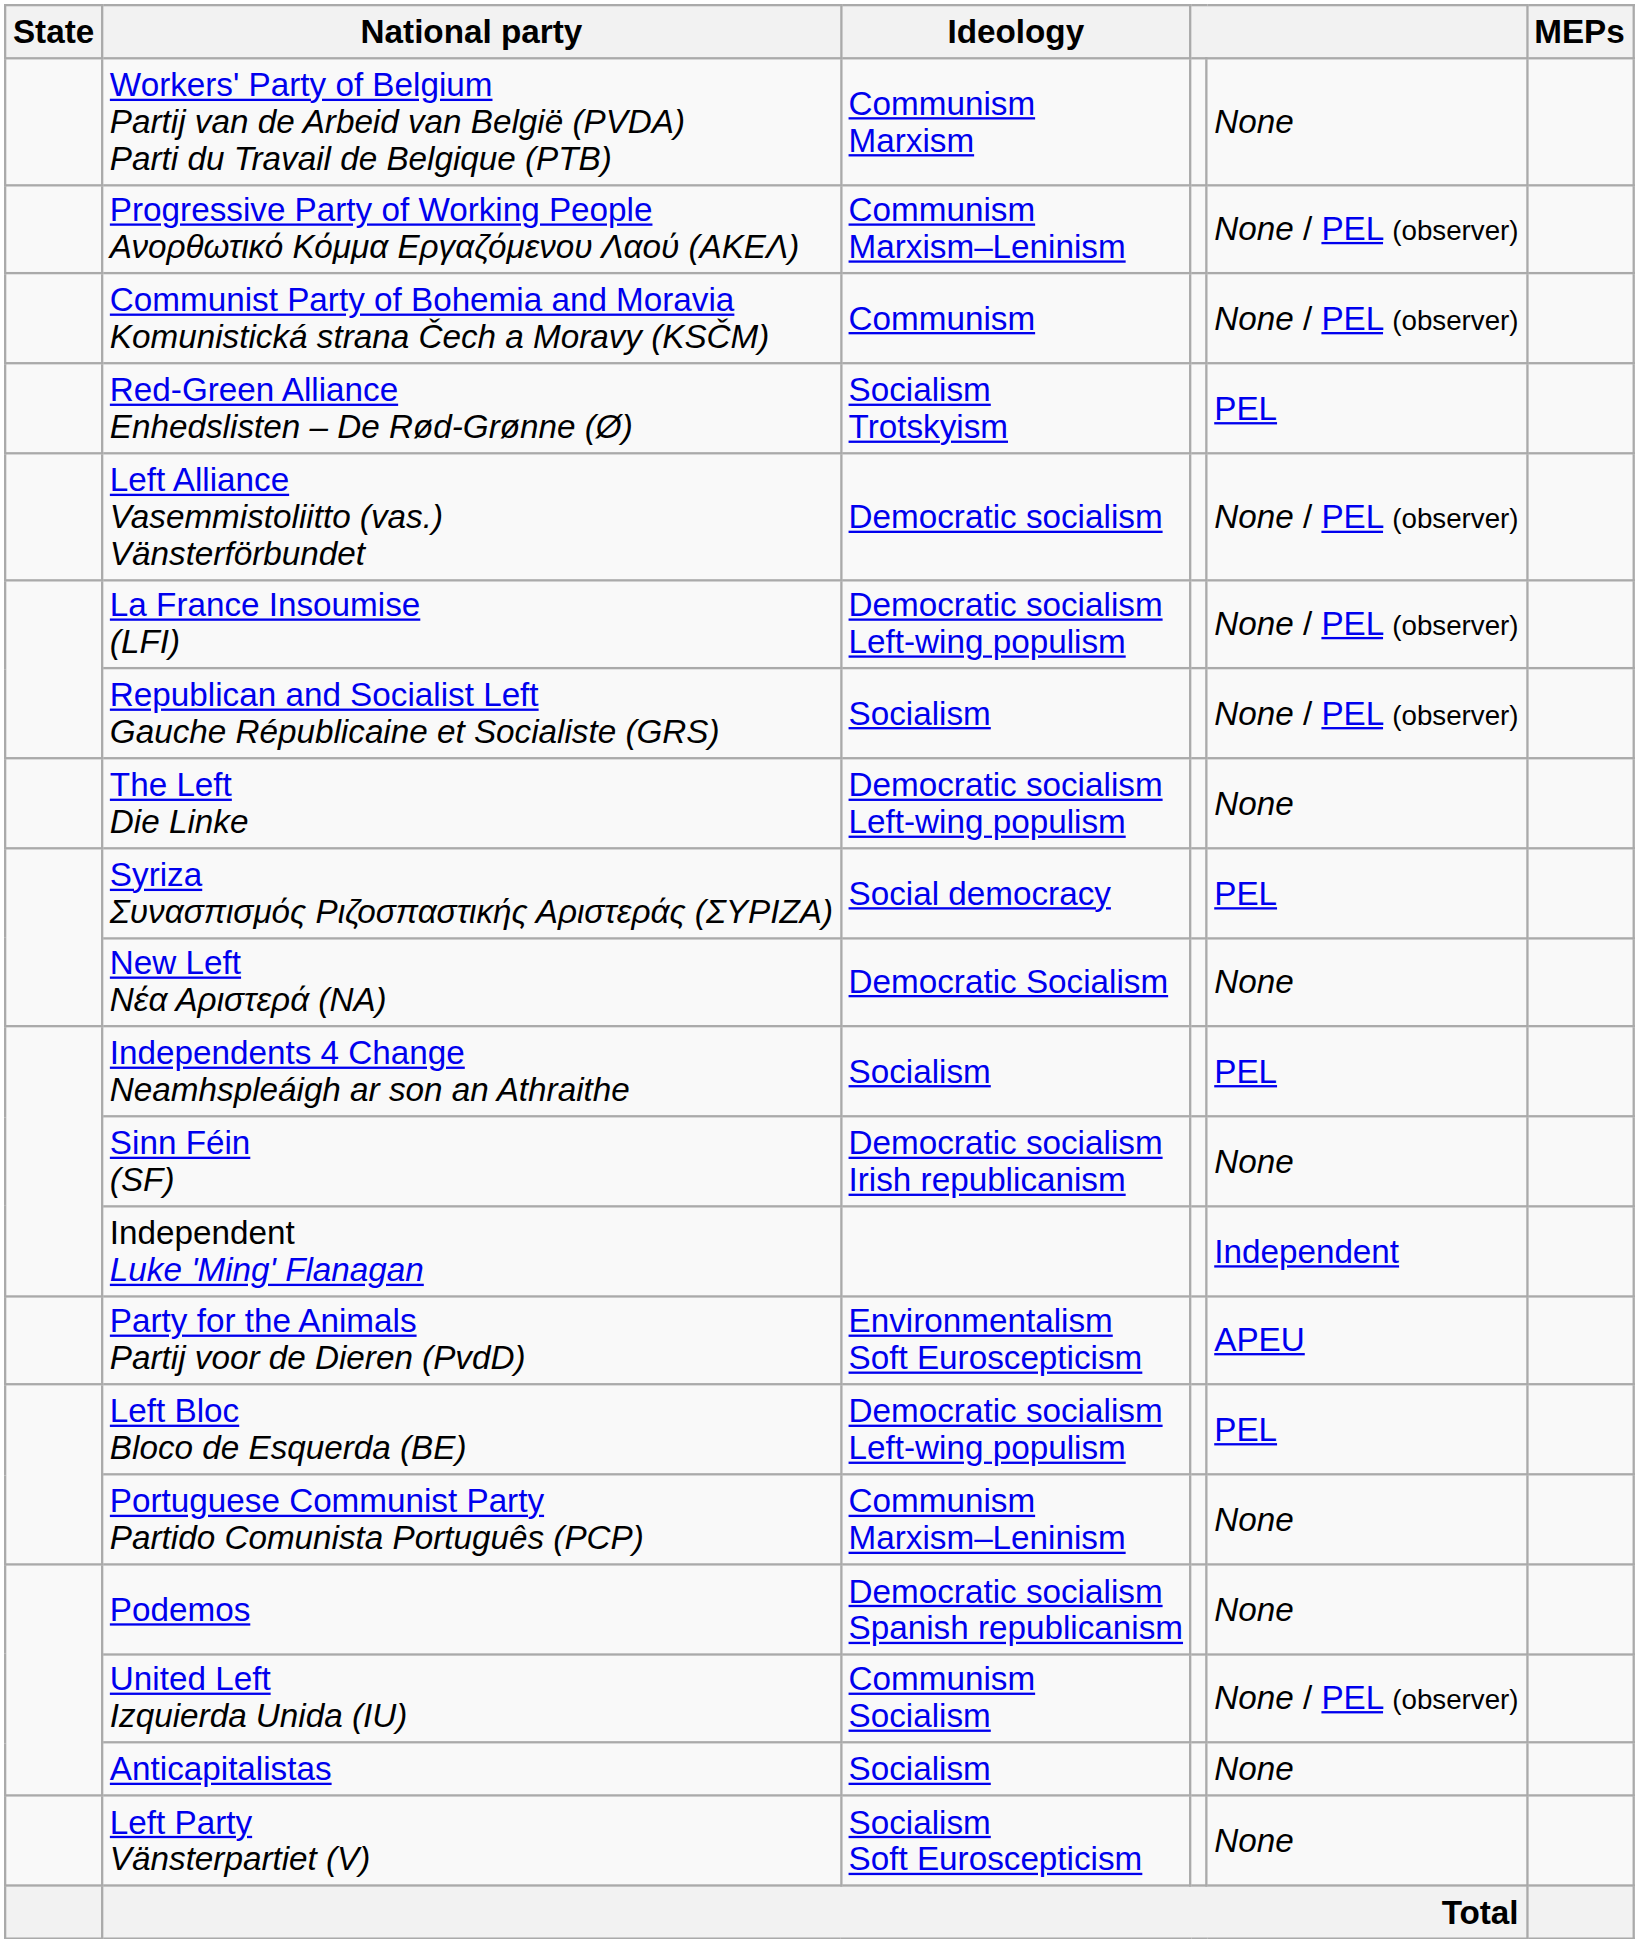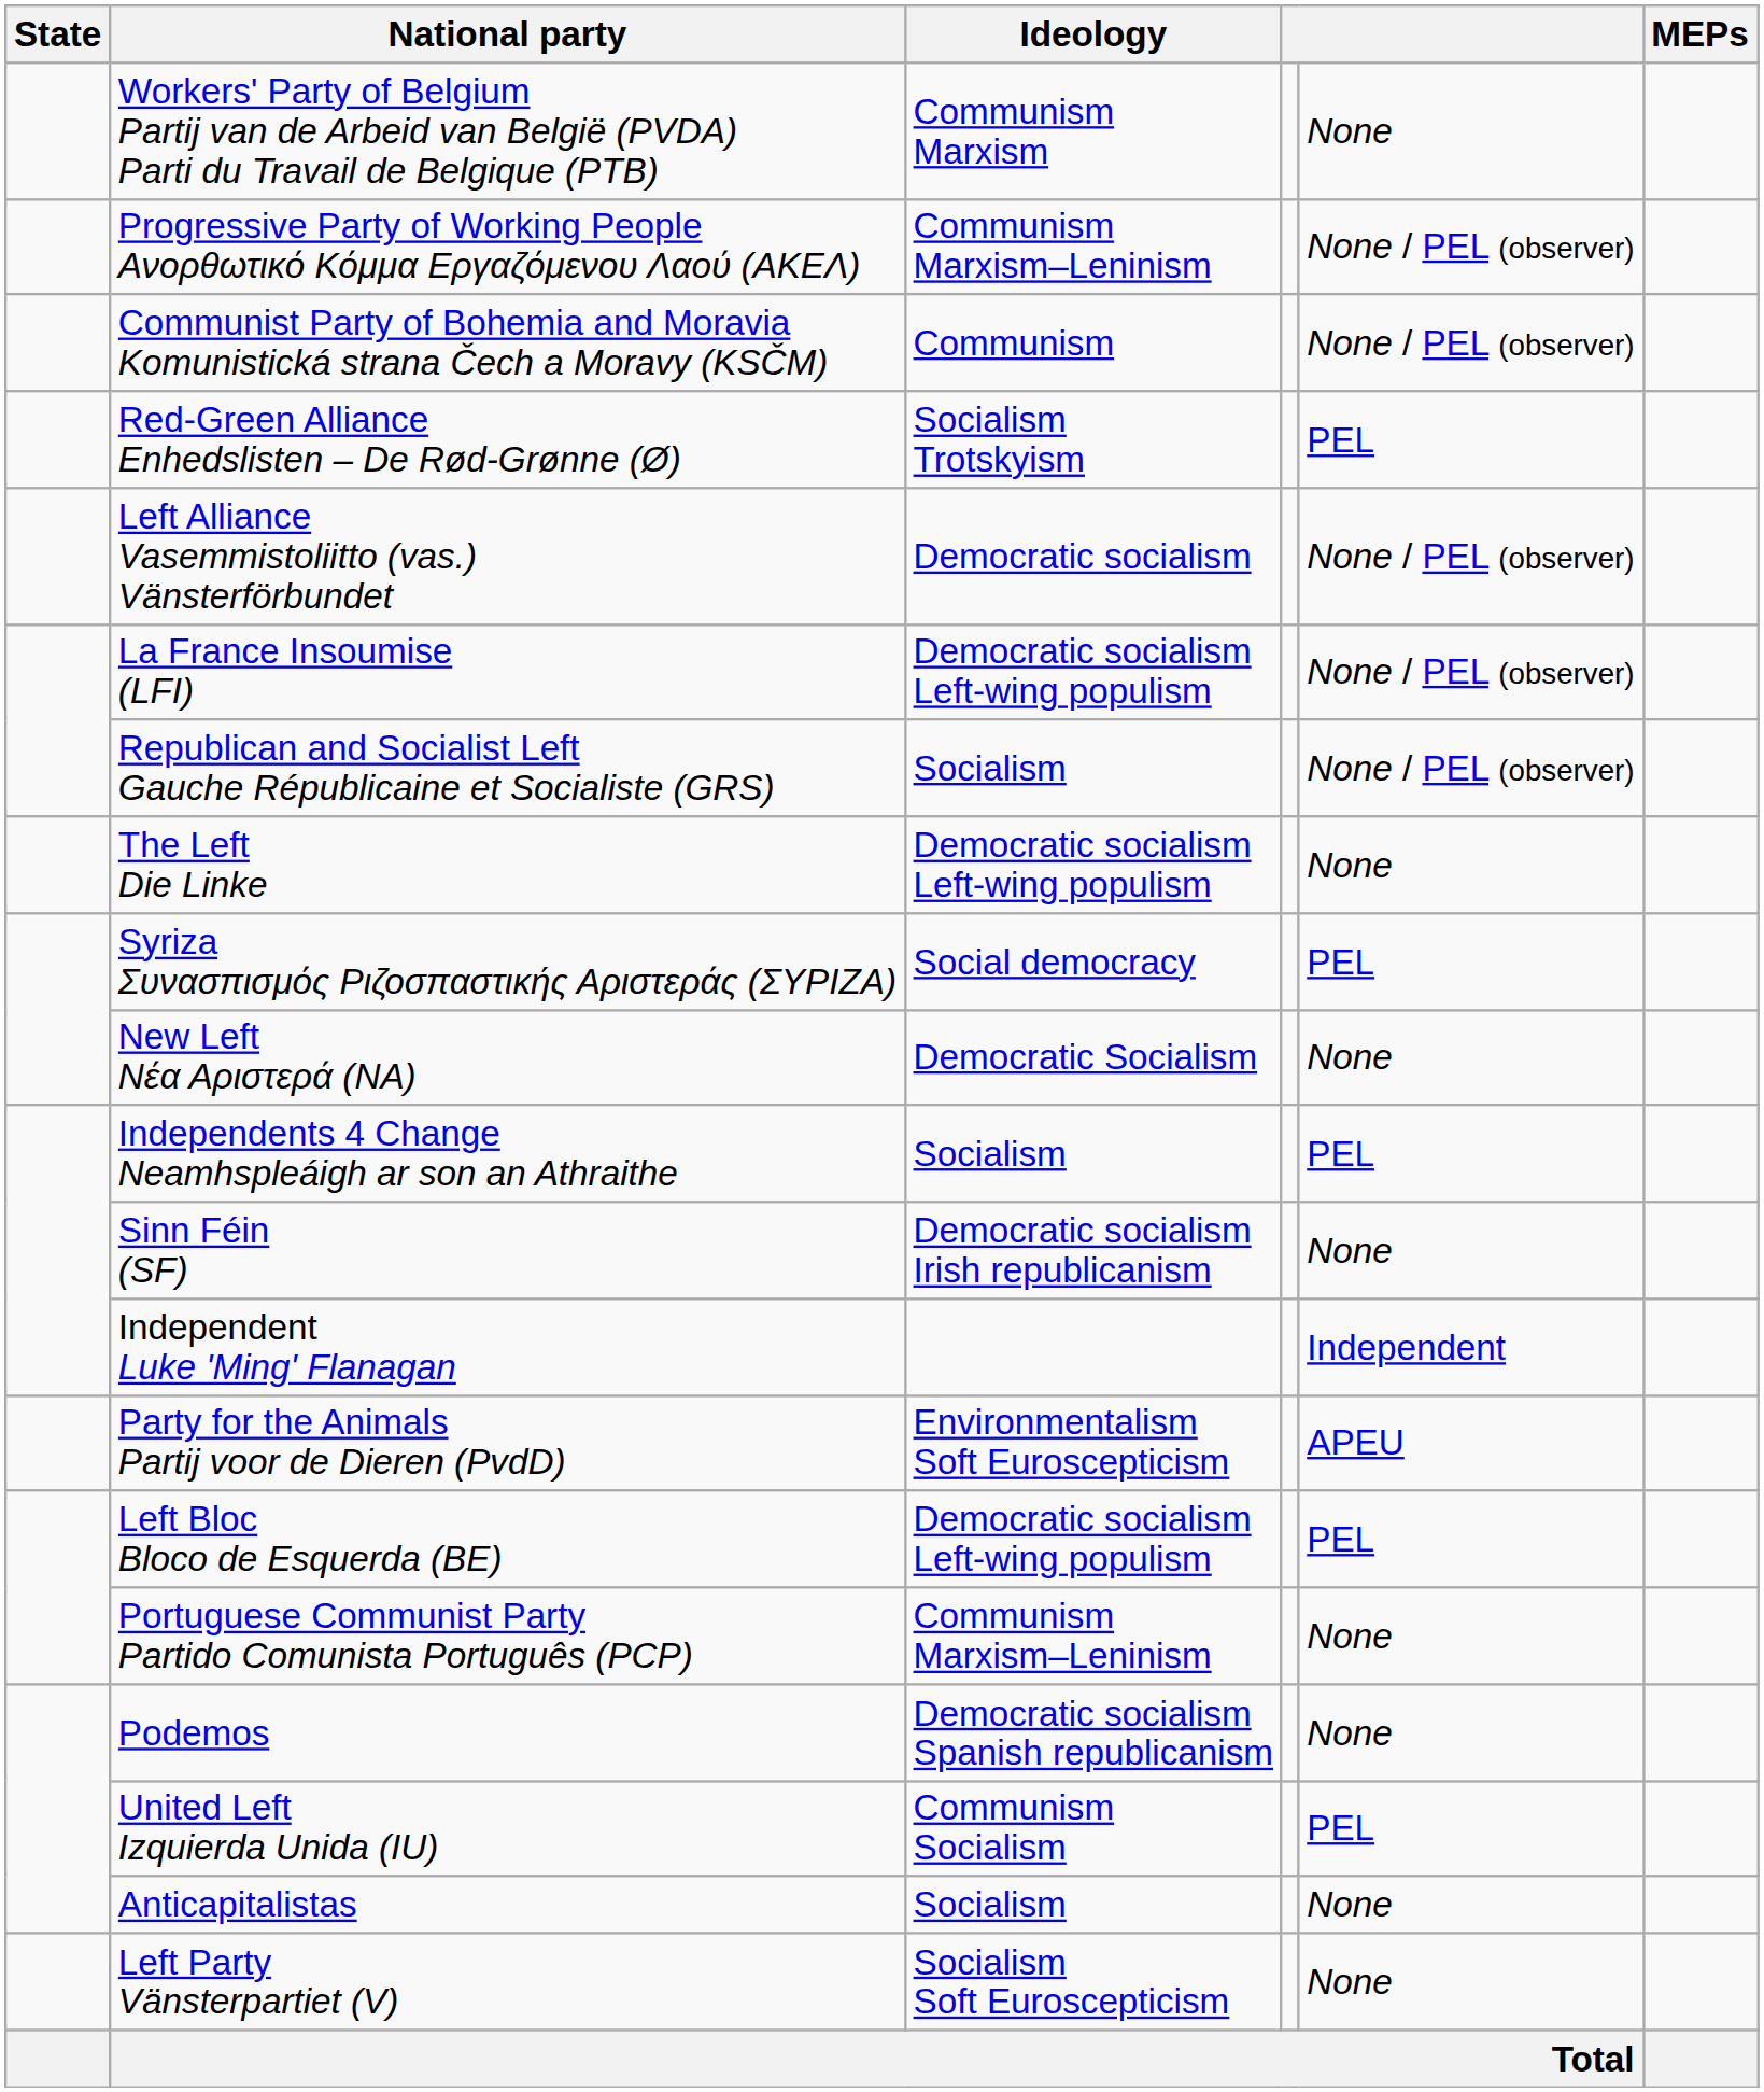United Left Izquierda Unida (IU) | column 5: None / PEL (observer) -> PEL
